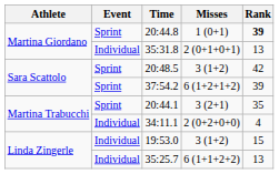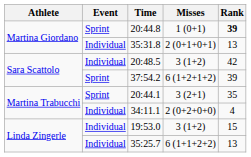20:48.5 | Event: Sprint -> Individual
